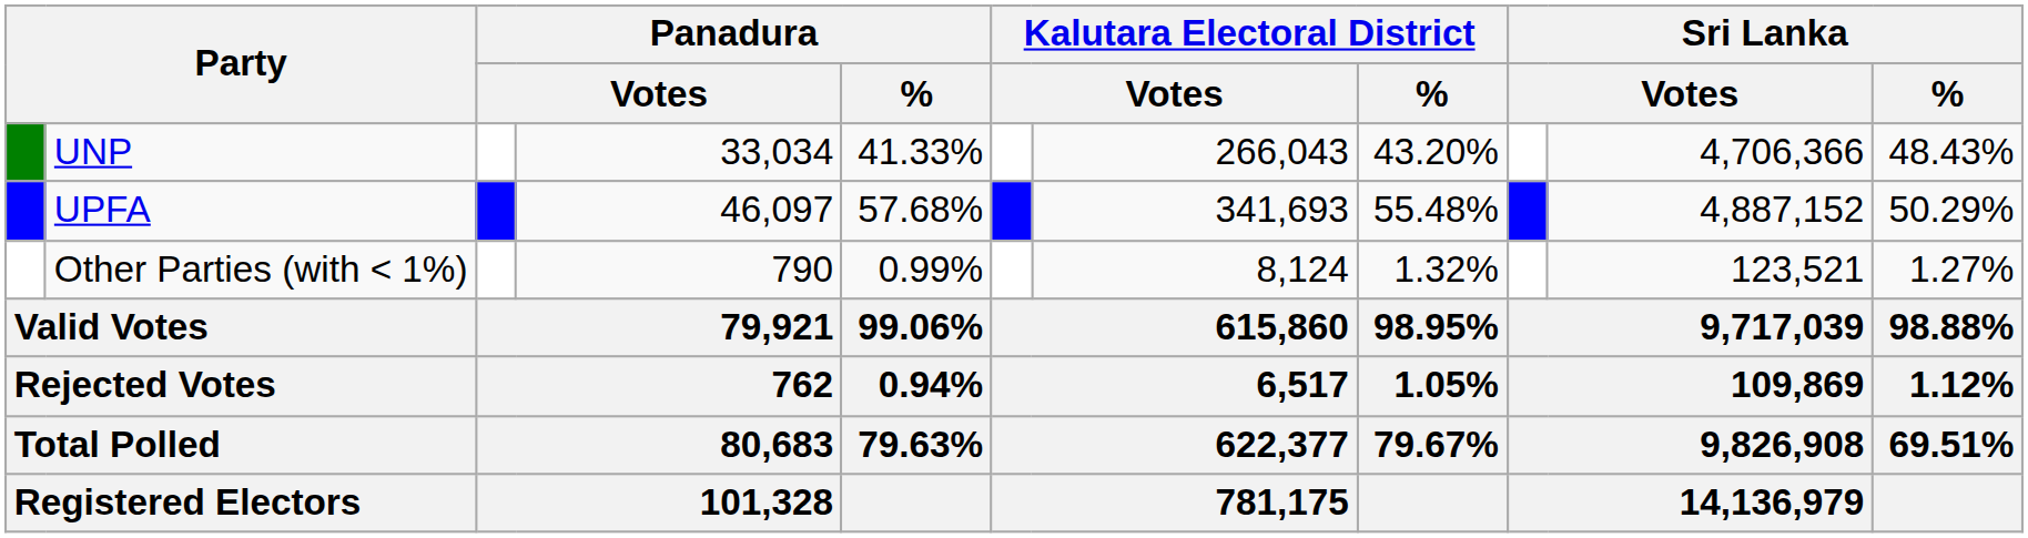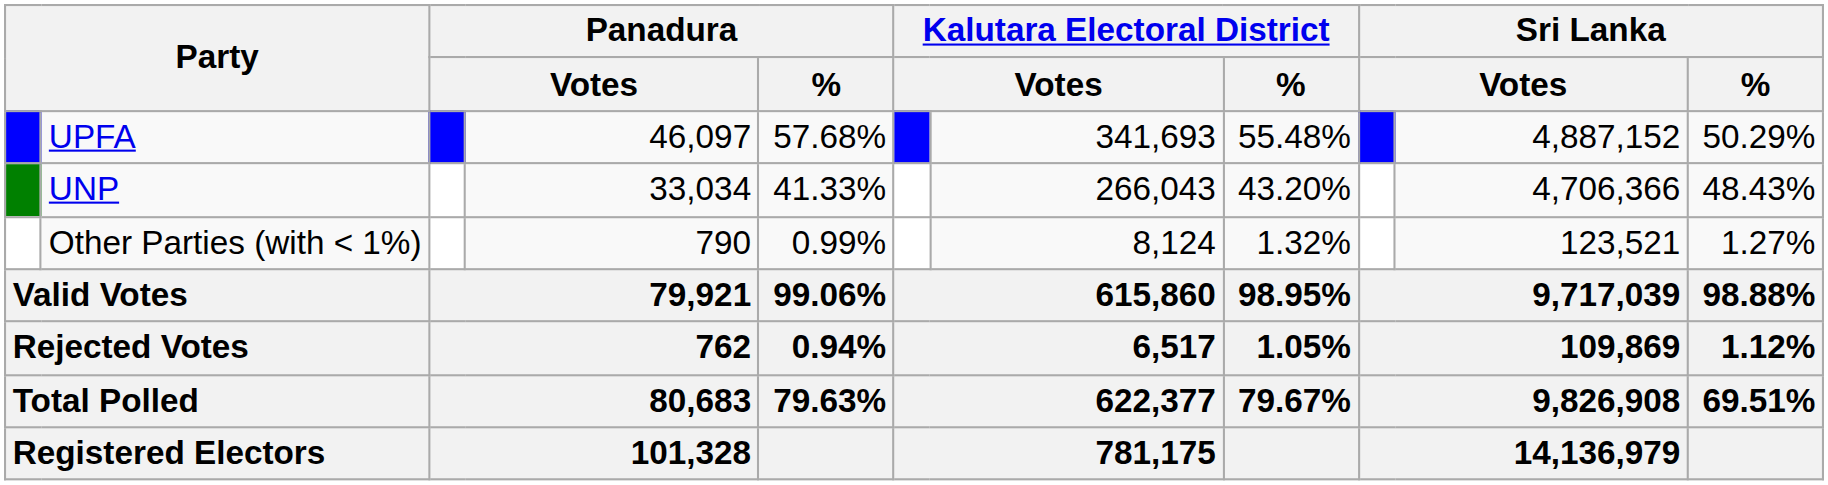rows swapped: UPFA <-> UNP
